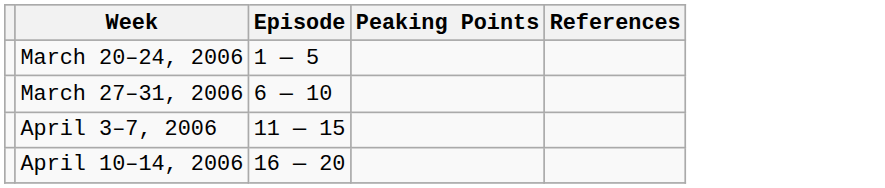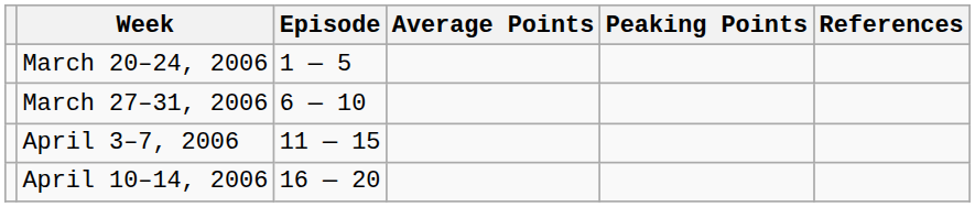+ column: Average Points
